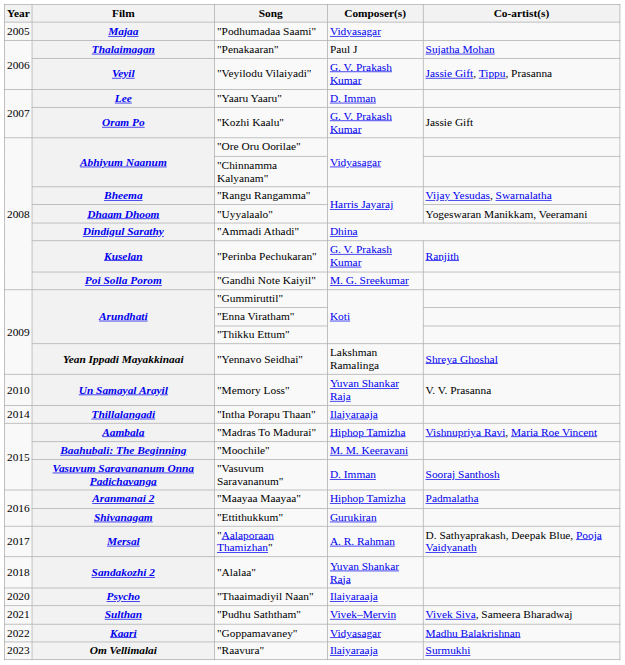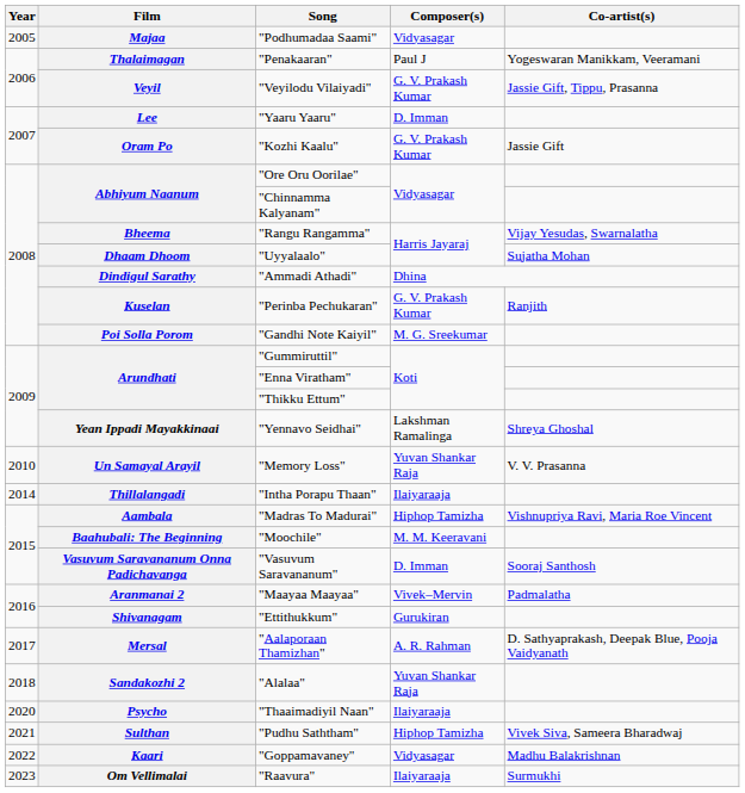"Penakaaran" | Co-artist(s): Sujatha Mohan -> Yogeswaran Manikkam, Veeramani
"Uyyalaalo" | Co-artist(s): Yogeswaran Manikkam, Veeramani -> Sujatha Mohan
"Maayaa Maayaa" | Composer(s): Hiphop Tamizha -> Vivek–Mervin
"Pudhu Saththam" | Composer(s): Vivek–Mervin -> Hiphop Tamizha
